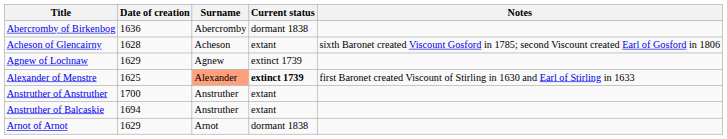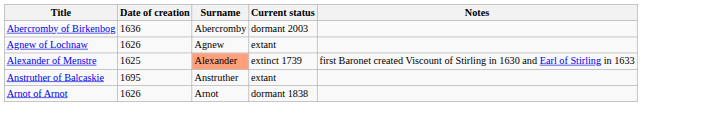Abercromby of Birkenbog | Current status: dormant 1838 -> dormant 2003
- row: Acheson of Glencairny | 1628 | Acheson | extant | sixth Baronet created Viscount Gosford in 1785; second Viscount created Earl of Gosford in 1806
Agnew of Lochnaw | Date of creation: 1629 -> 1626
Agnew of Lochnaw | Current status: extinct 1739 -> extant
Alexander of Menstre | Current status: bold -> normal
- row: Anstruther of Anstruther | 1700 | Anstruther | extant
Anstruther of Balcaskie | Date of creation: 1694 -> 1695
Arnot of Arnot | Date of creation: 1629 -> 1626
